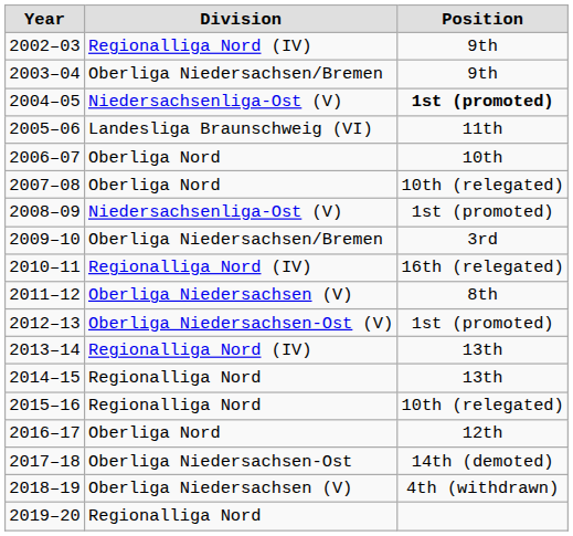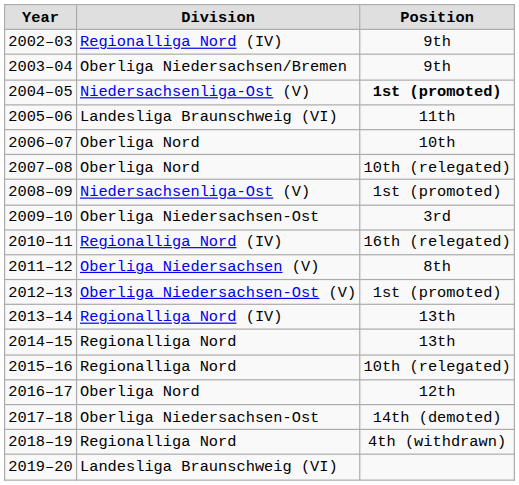2009–10 | Division: Oberliga Niedersachsen/Bremen -> Oberliga Niedersachsen-Ost
2018–19 | Division: Oberliga Niedersachsen (V) -> Regionalliga Nord
2019–20 | Division: Regionalliga Nord -> Landesliga Braunschweig (VI)
